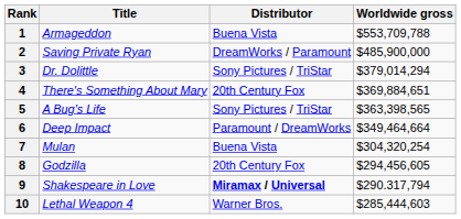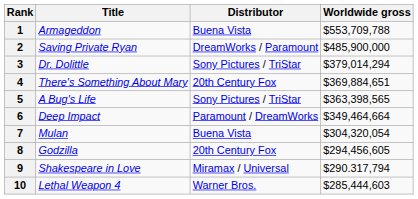7 | Worldwide gross: $304,320,254 -> $304,320,054
9 | Distributor: bold -> normal
